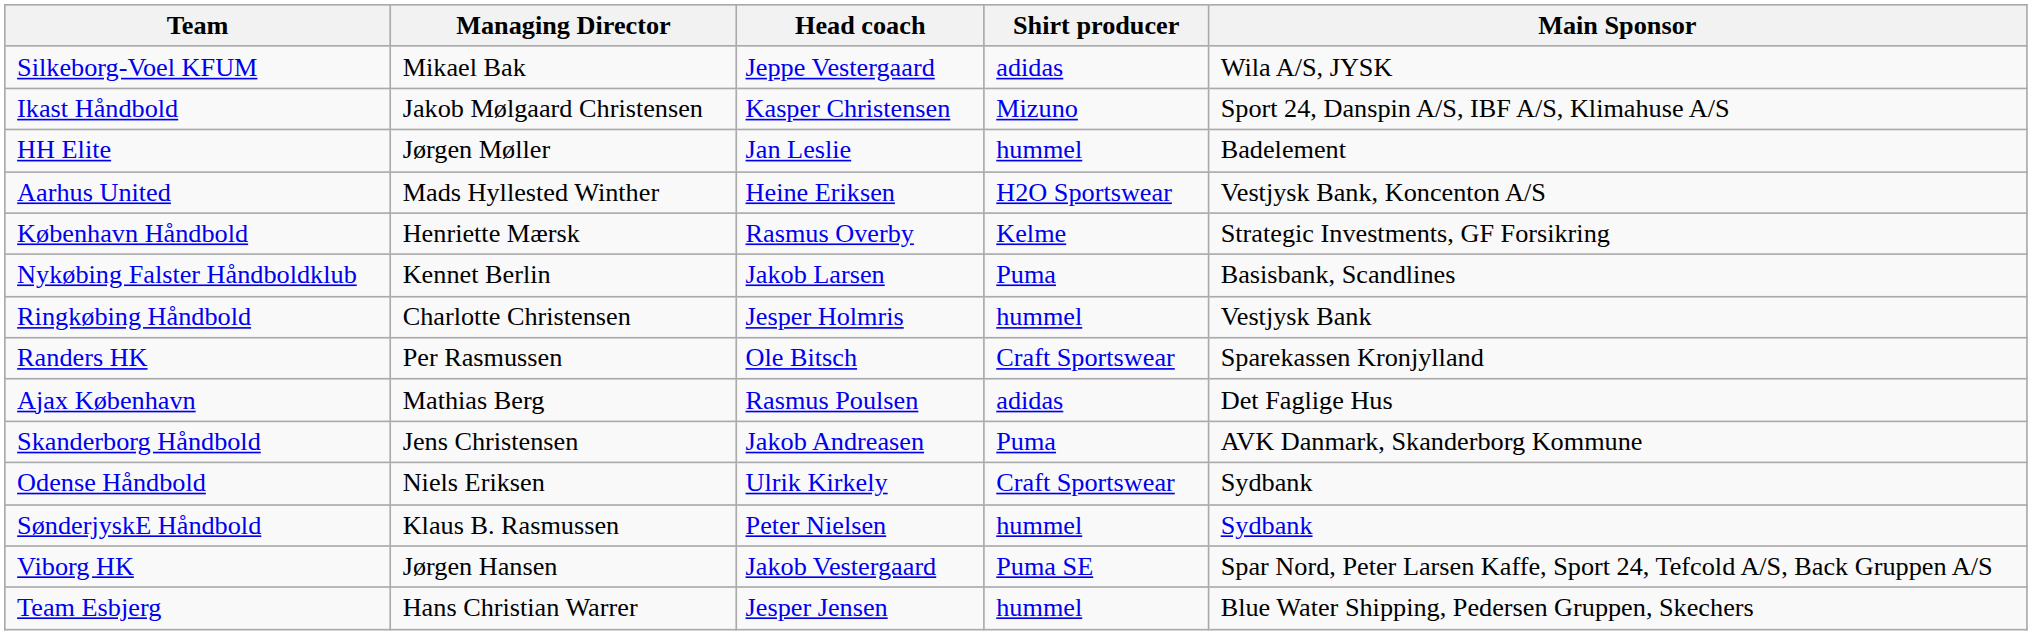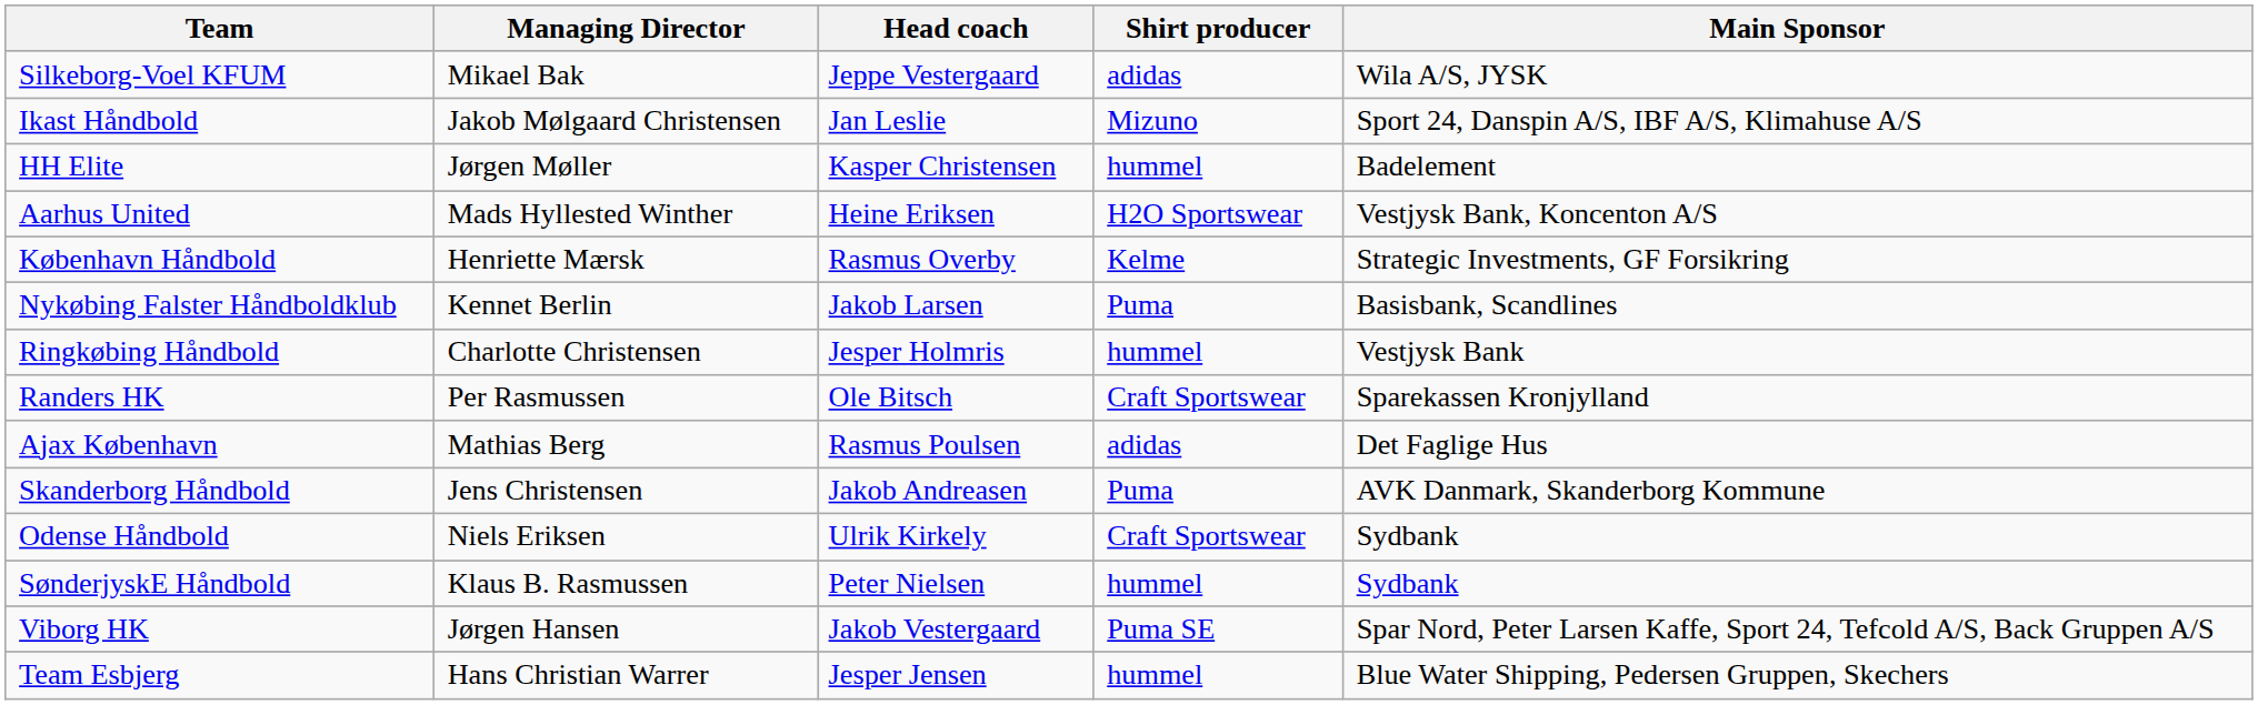Ikast Håndbold | Head coach: Kasper Christensen -> Jan Leslie
HH Elite | Head coach: Jan Leslie -> Kasper Christensen
